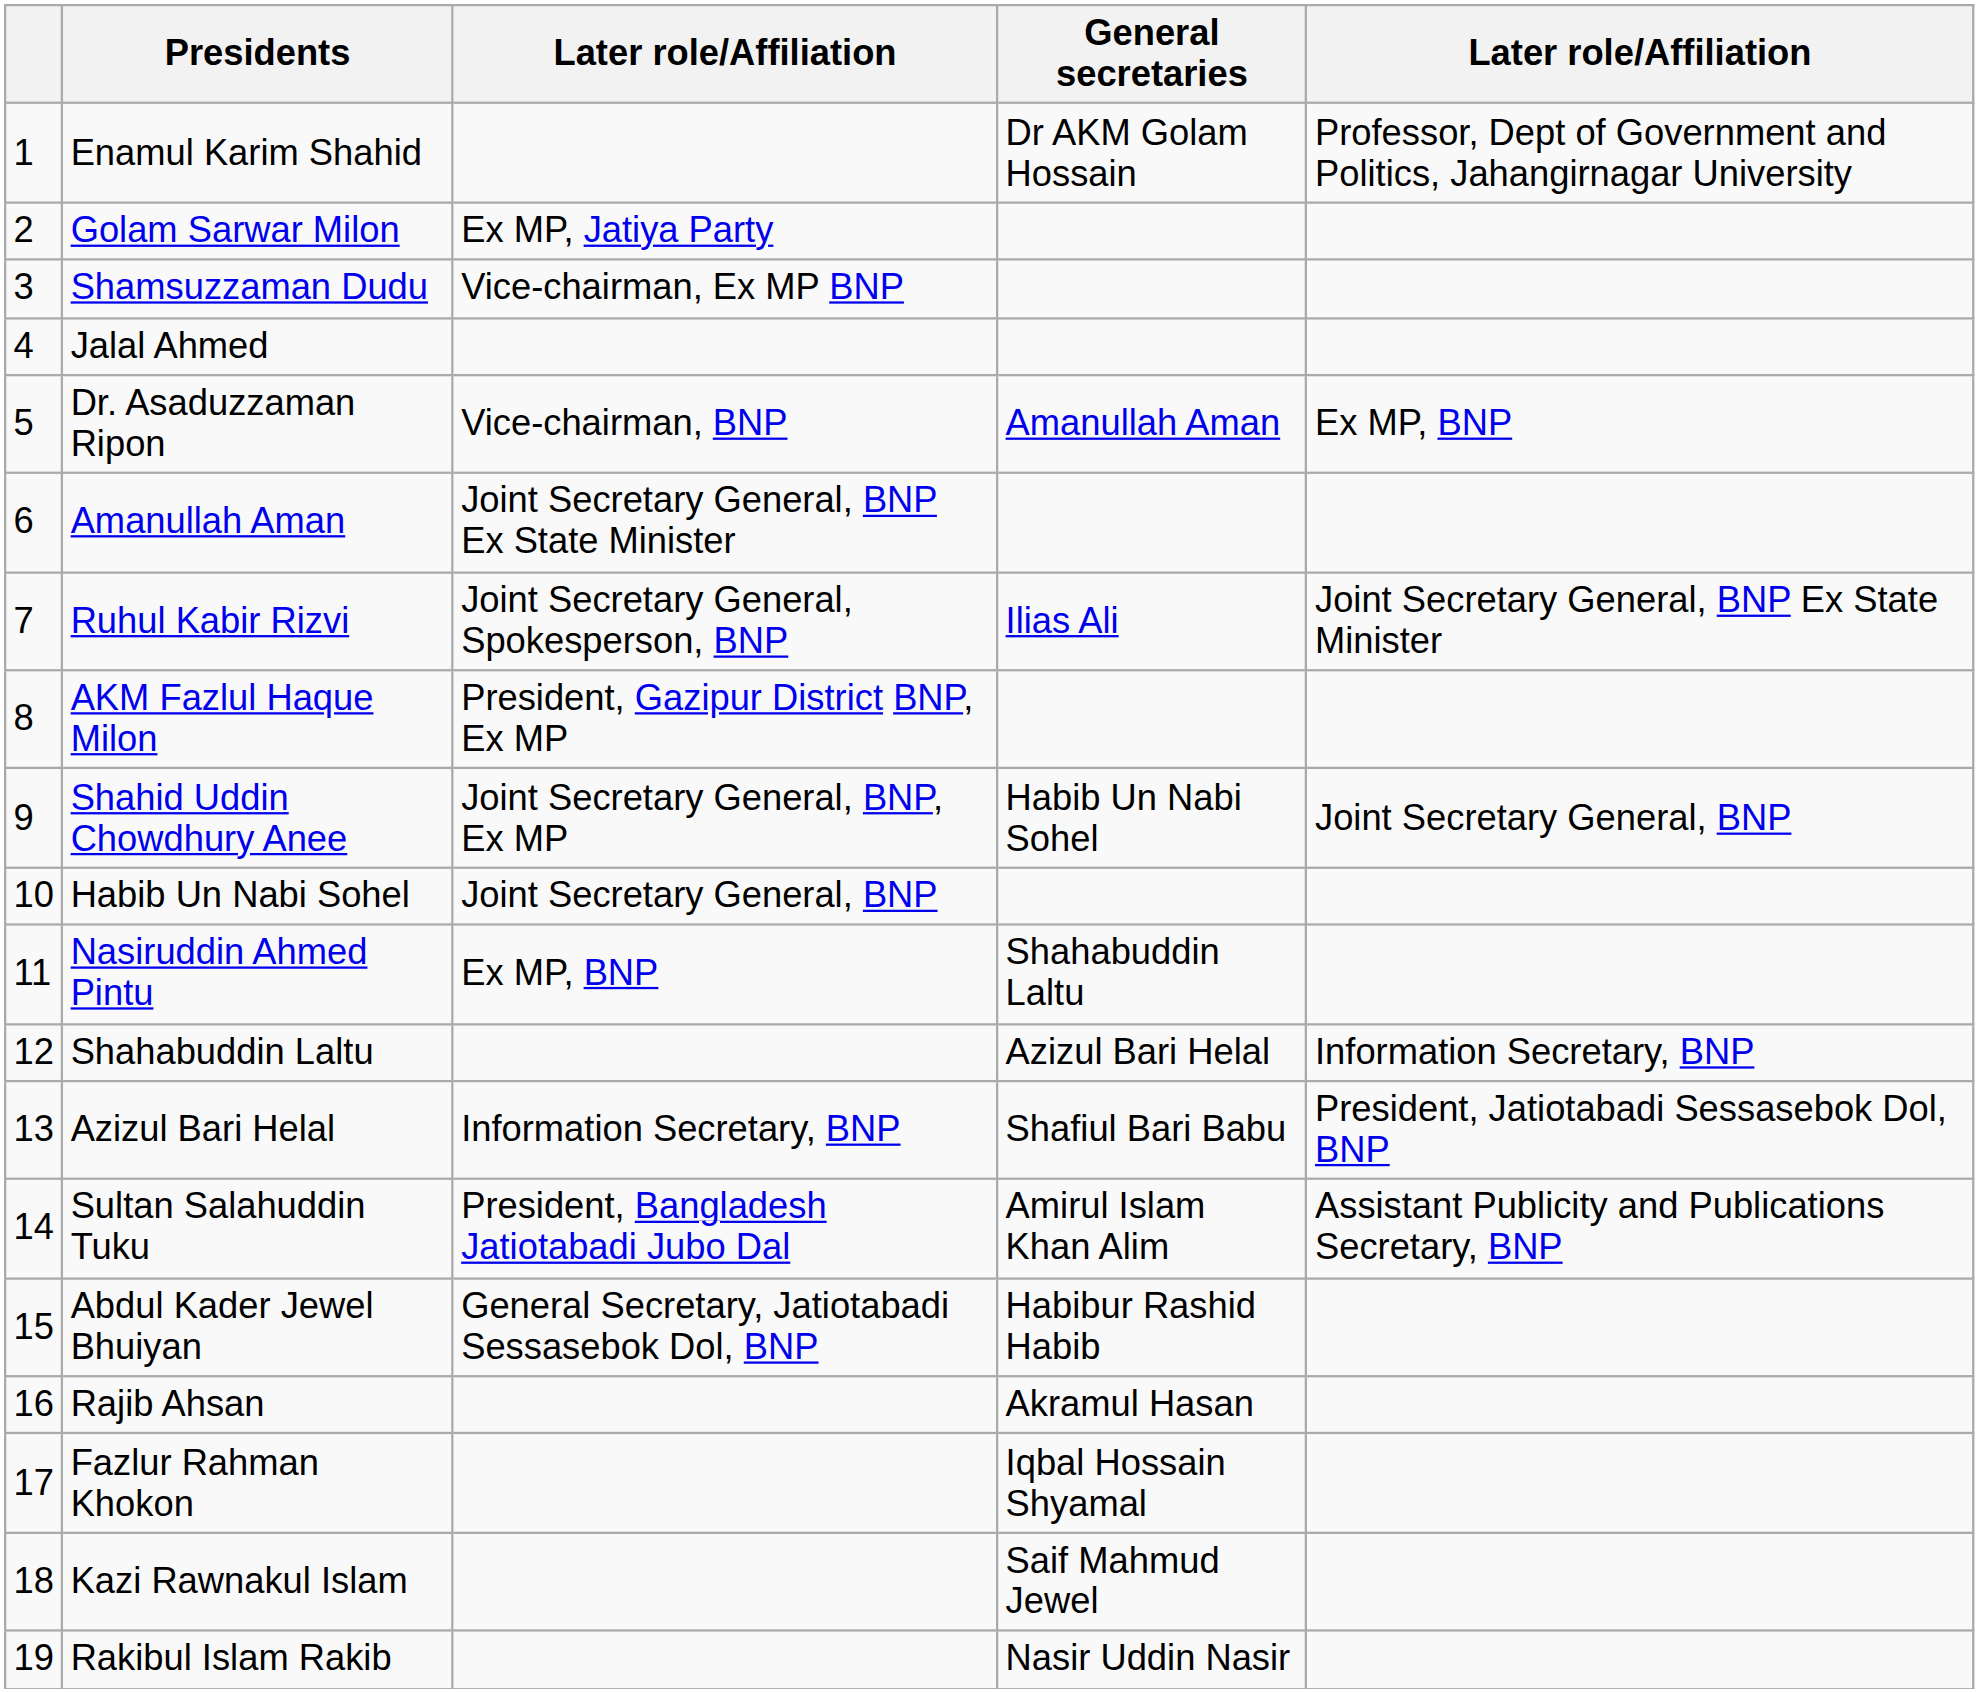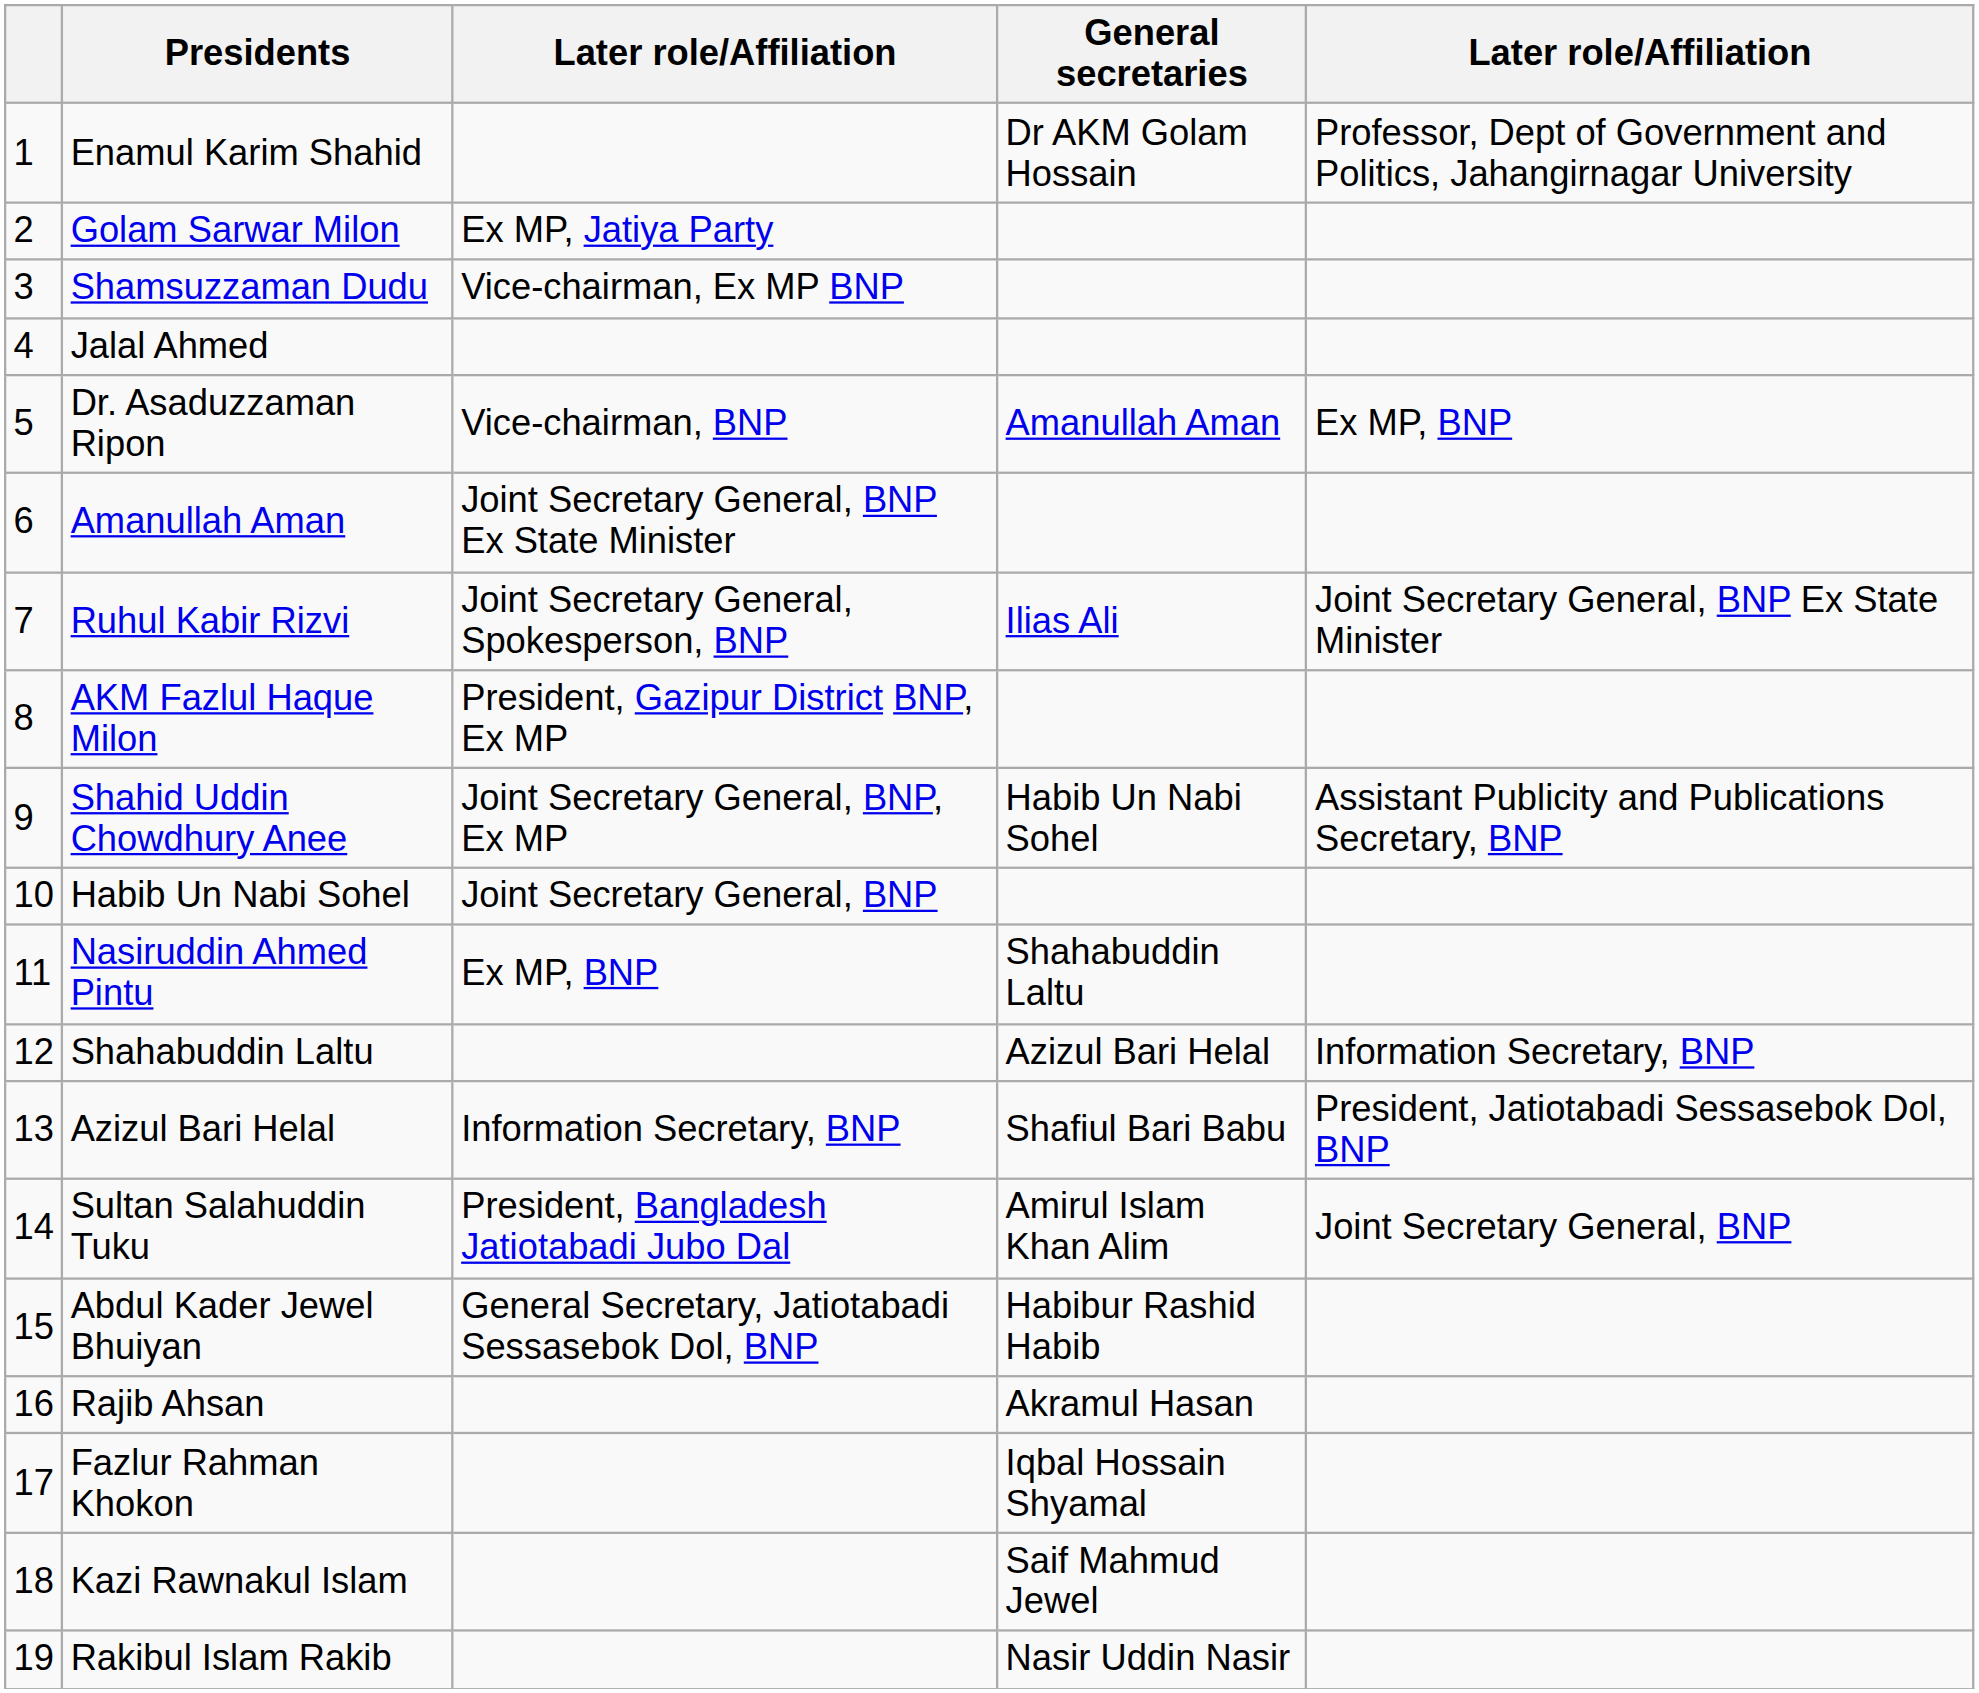Shahid Uddin Chowdhury Anee | column 5: Joint Secretary General, BNP -> Assistant Publicity and Publications Secretary, BNP
Sultan Salahuddin Tuku | column 5: Assistant Publicity and Publications Secretary, BNP -> Joint Secretary General, BNP
